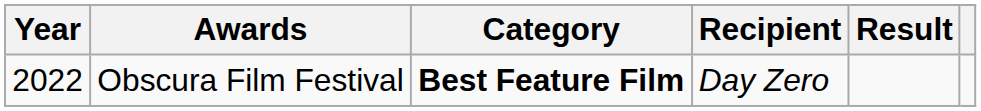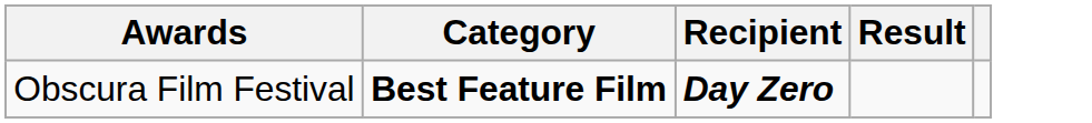- column: Year | 2022
Obscura Film Festival | Recipient: normal -> bold
